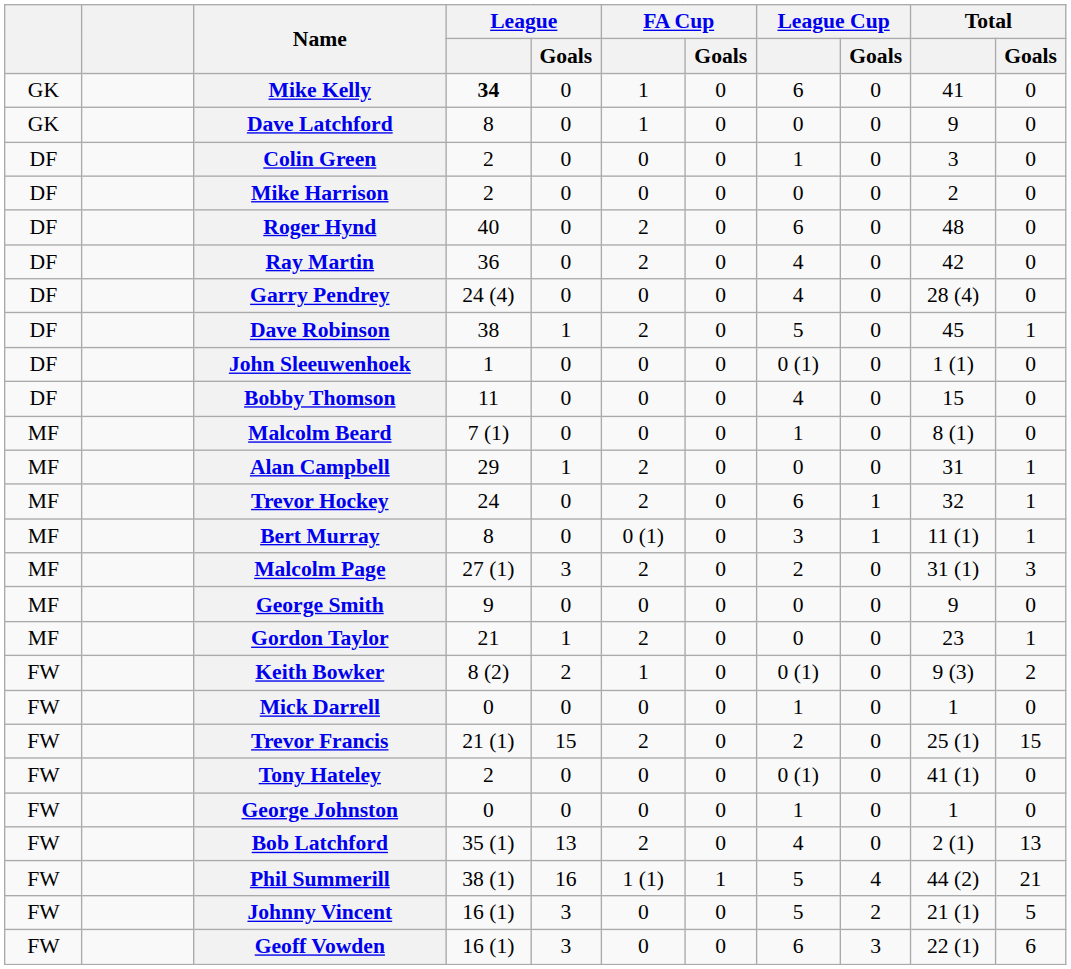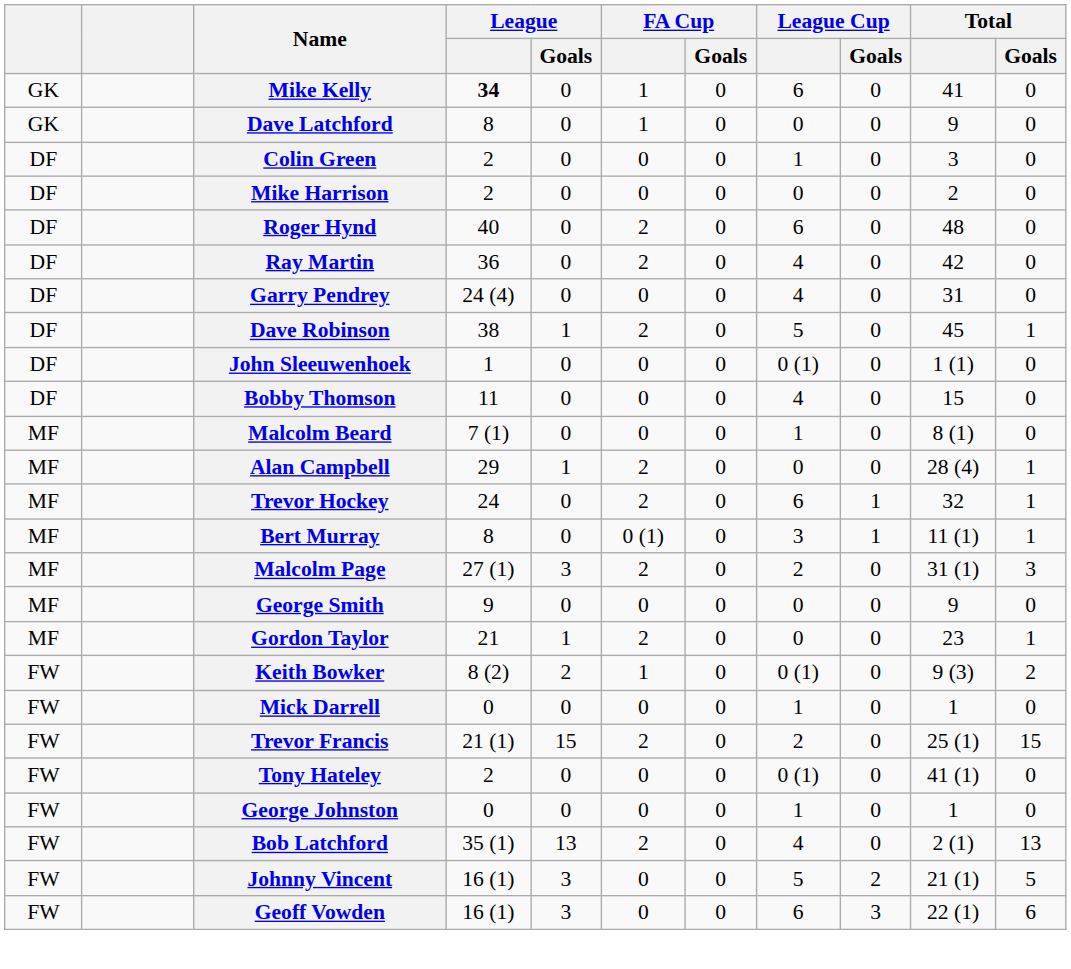Garry Pendrey | Total: 28 (4) -> 31
Alan Campbell | Total: 31 -> 28 (4)
- row: FW | Phil Summerill | 38 (1) | 16 | 1 (1) | 1 | 5 | 4 | 44 (2) | 21
